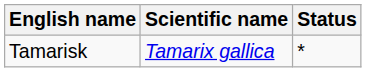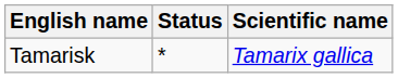columns swapped: Scientific name <-> Status
